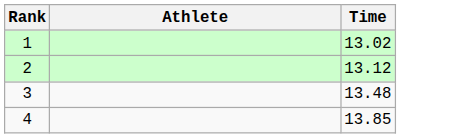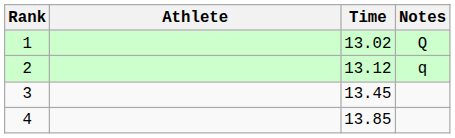+ column: Notes | Q | q
3 | Time: 13.48 -> 13.45
